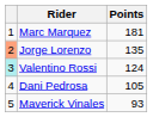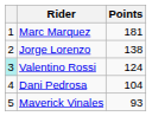Jorge Lorenzo | column 1: lightsalmon background -> no background
Jorge Lorenzo | Points: 135 -> 138
Dani Pedrosa | Points: 105 -> 104
